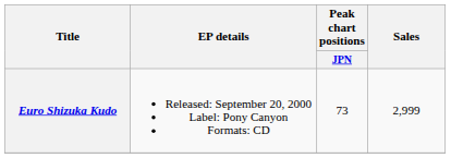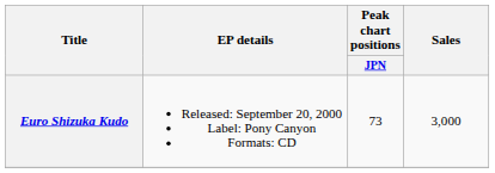Euro Shizuka Kudo | Sales: 2,999 -> 3,000
